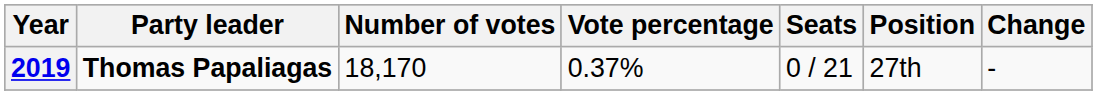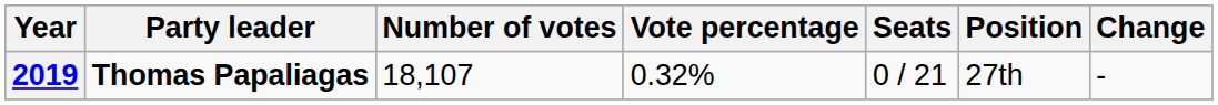2019 | Number of votes: 18,170 -> 18,107
2019 | Vote percentage: 0.37% -> 0.32%
